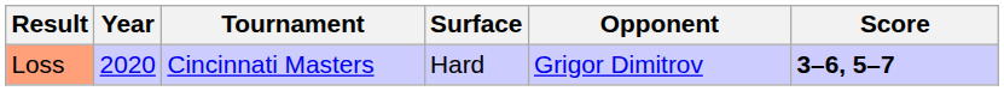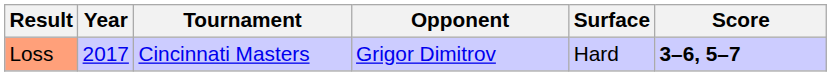columns swapped: Surface <-> Opponent
Loss | Year: 2020 -> 2017
